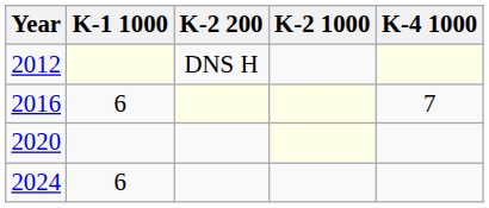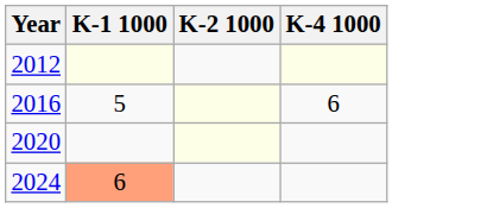- column: K-2 200 | DNS H
2016 | K-1 1000: 6 -> 5
2016 | K-4 1000: 7 -> 6
2024 | K-1 1000: no background -> lightsalmon background
